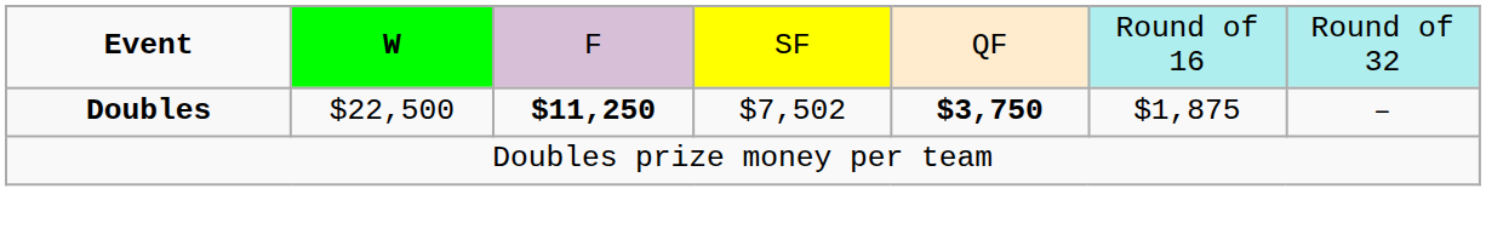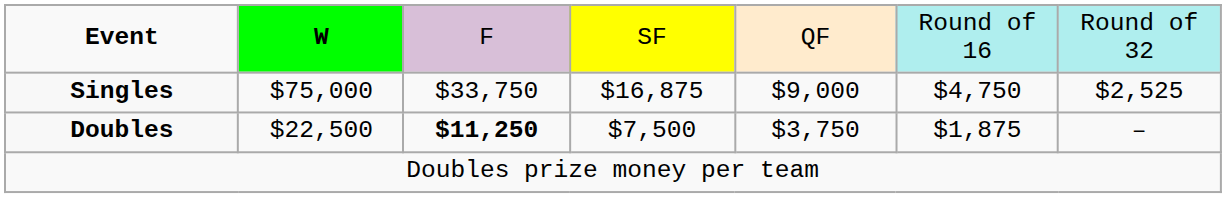+ row: Singles | $75,000 | $33,750 | $16,875 | $9,000 | $4,750 | $2,525
Doubles | column 4: $7,502 -> $7,500
Doubles | column 5: bold -> normal
